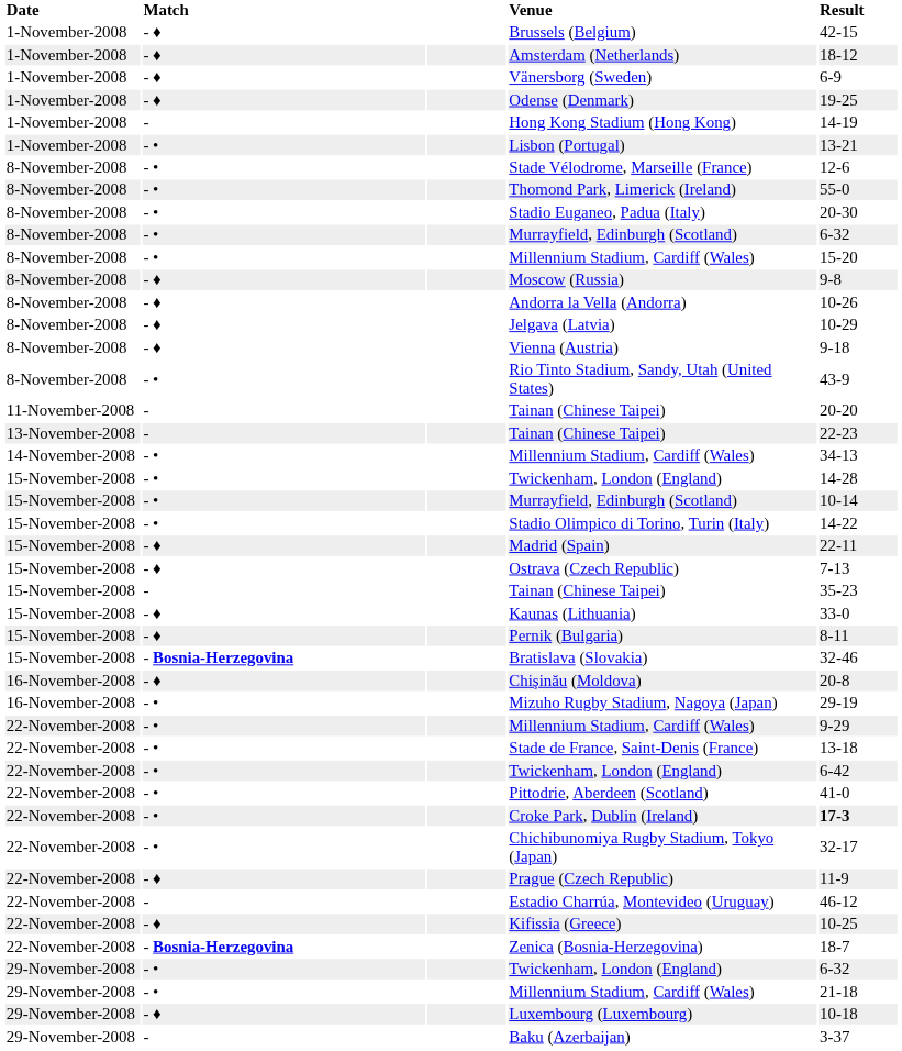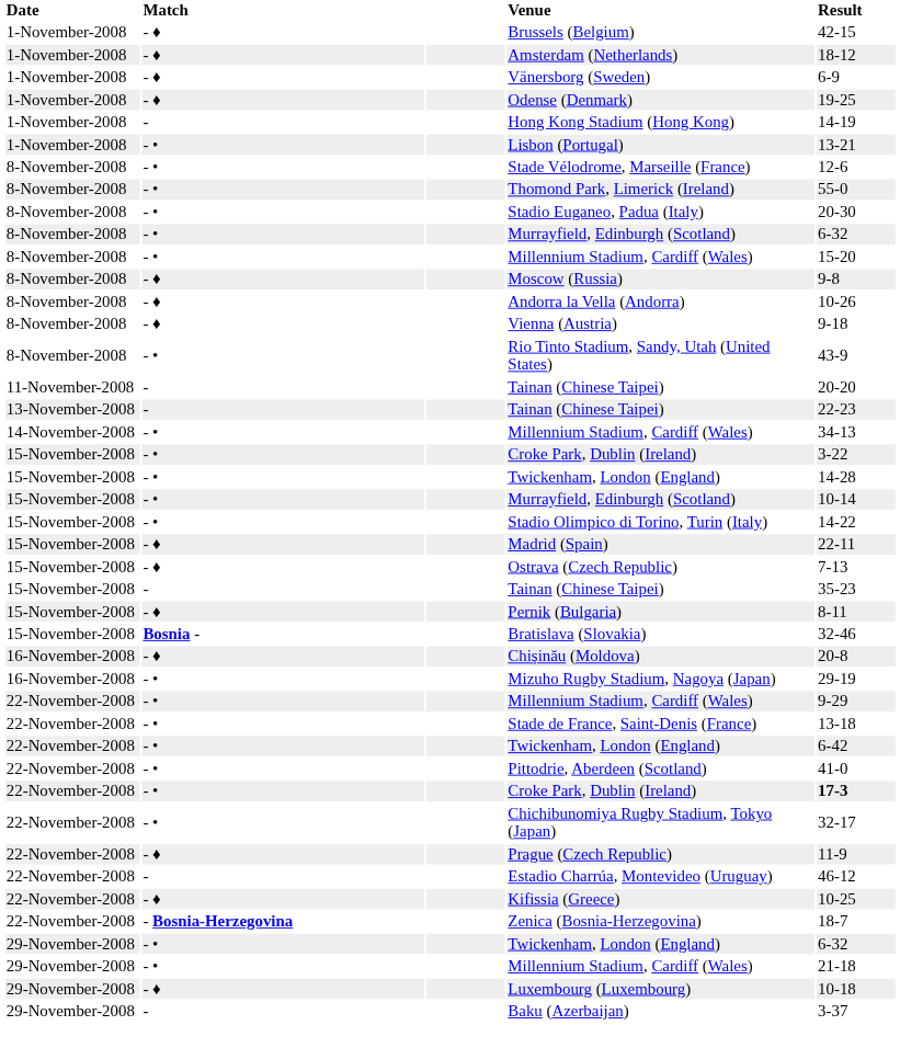- row: 8-November-2008 | - ♦ | Jelgava (Latvia) | 10-29
+ row: 15-November-2008 | - • | Croke Park, Dublin (Ireland) | 3-22
- row: 15-November-2008 | - ♦ | Kaunas (Lithuania) | 33-0
Bratislava (Slovakia) | Match: - Bosnia-Herzegovina -> Bosnia -
